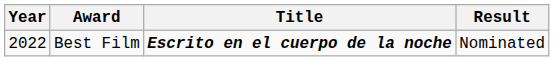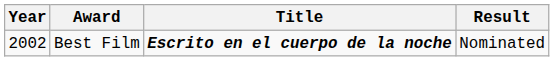Best Film | Year: 2022 -> 2002
